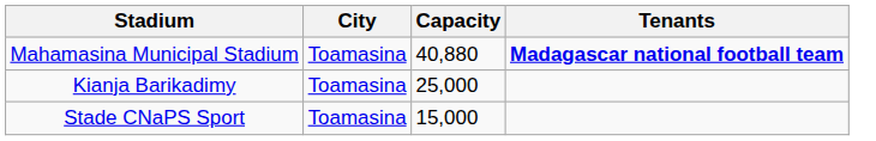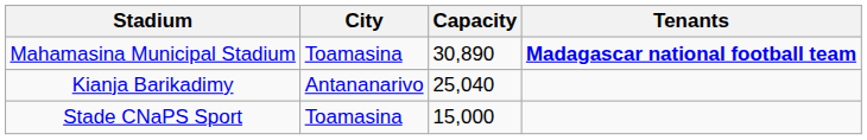Mahamasina Municipal Stadium | Capacity: 40,880 -> 30,890
Kianja Barikadimy | City: Toamasina -> Antananarivo
Kianja Barikadimy | Capacity: 25,000 -> 25,040
